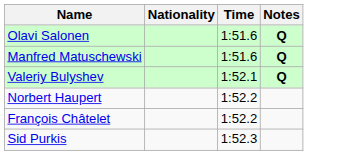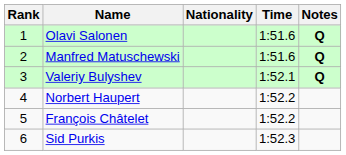+ column: Rank | 1 | 2 | 3 | 4 | 5 | 6
